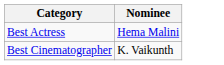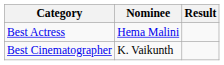+ column: Result
